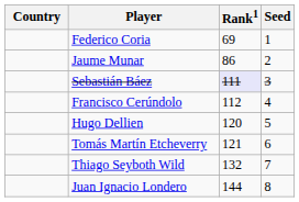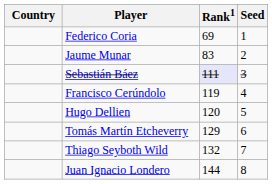Jaume Munar | Rank1: 86 -> 83
Francisco Cerúndolo | Rank1: 112 -> 119
Tomás Martín Etcheverry | Rank1: 121 -> 129
